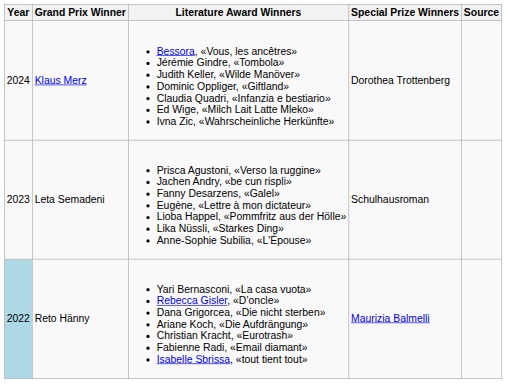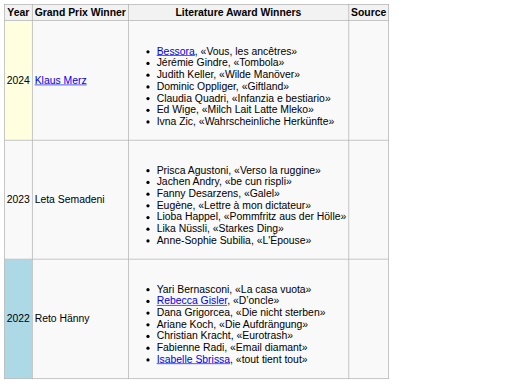- column: Special Prize Winners | Dorothea Trottenberg | Schulhausroman | Maurizia Balmelli
Klaus Merz | Year: no background -> lightyellow background
